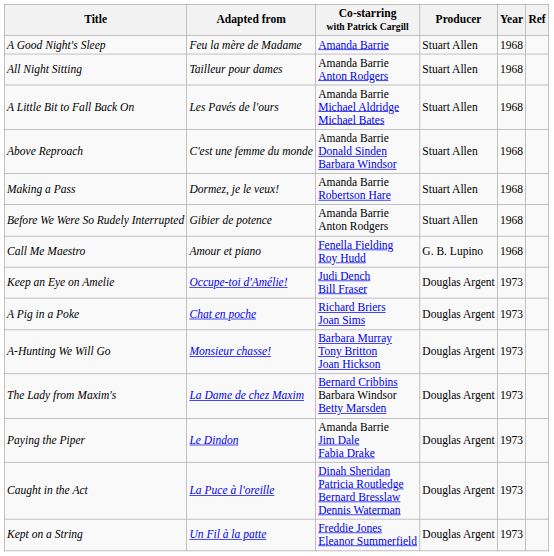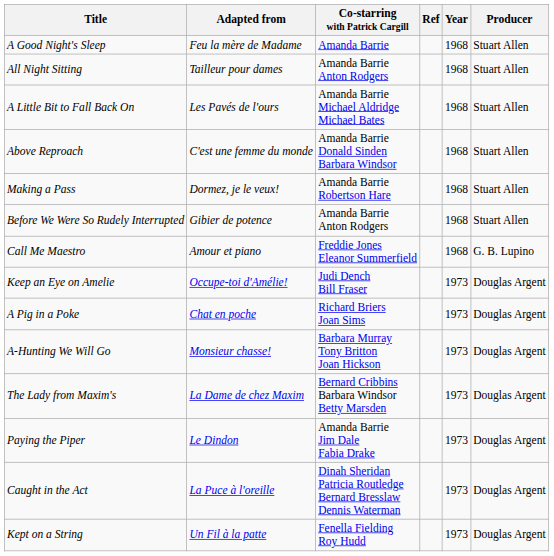columns swapped: Producer <-> Ref
Call Me Maestro | Co-starring with Patrick Cargill: Fenella Fielding Roy Hudd -> Freddie Jones Eleanor Summerfield
Kept on a String | Co-starring with Patrick Cargill: Freddie Jones Eleanor Summerfield -> Fenella Fielding Roy Hudd
